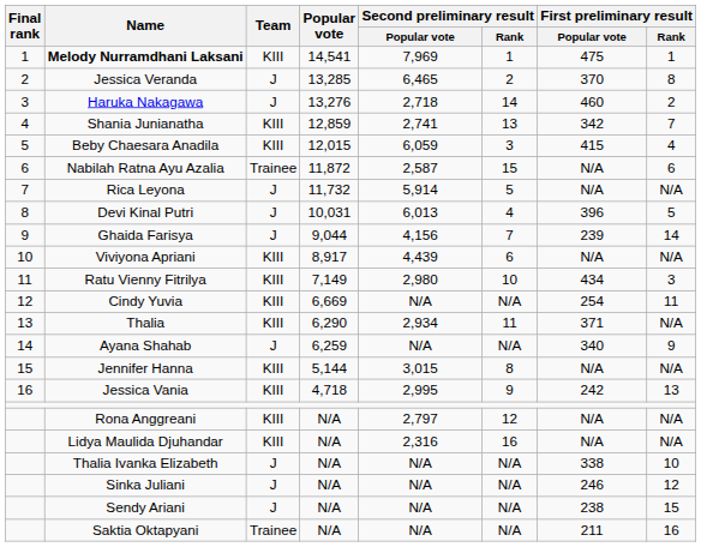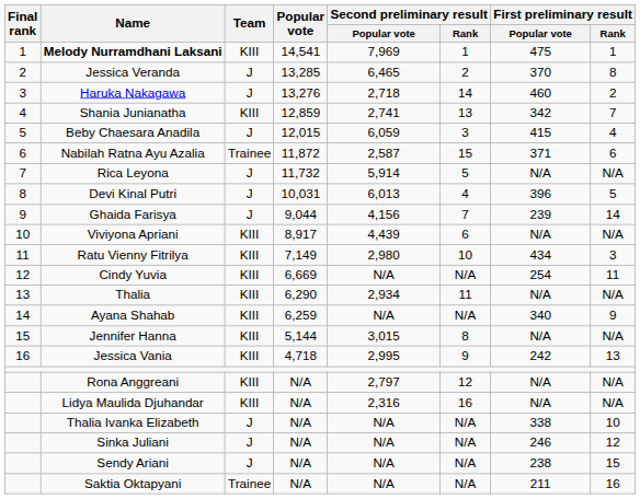Beby Chaesara Anadila | Team: KIII -> J
Nabilah Ratna Ayu Azalia | First preliminary result / Popular vote: N/A -> 371
Thalia | First preliminary result / Popular vote: 371 -> N/A
Ayana Shahab | Team: J -> KIII
